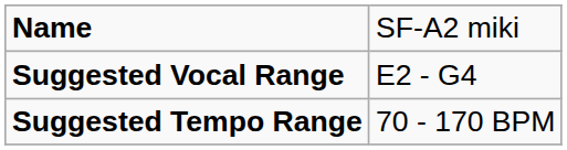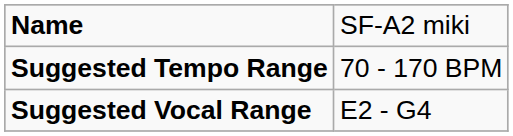rows swapped: Suggested Tempo Range <-> Suggested Vocal Range
